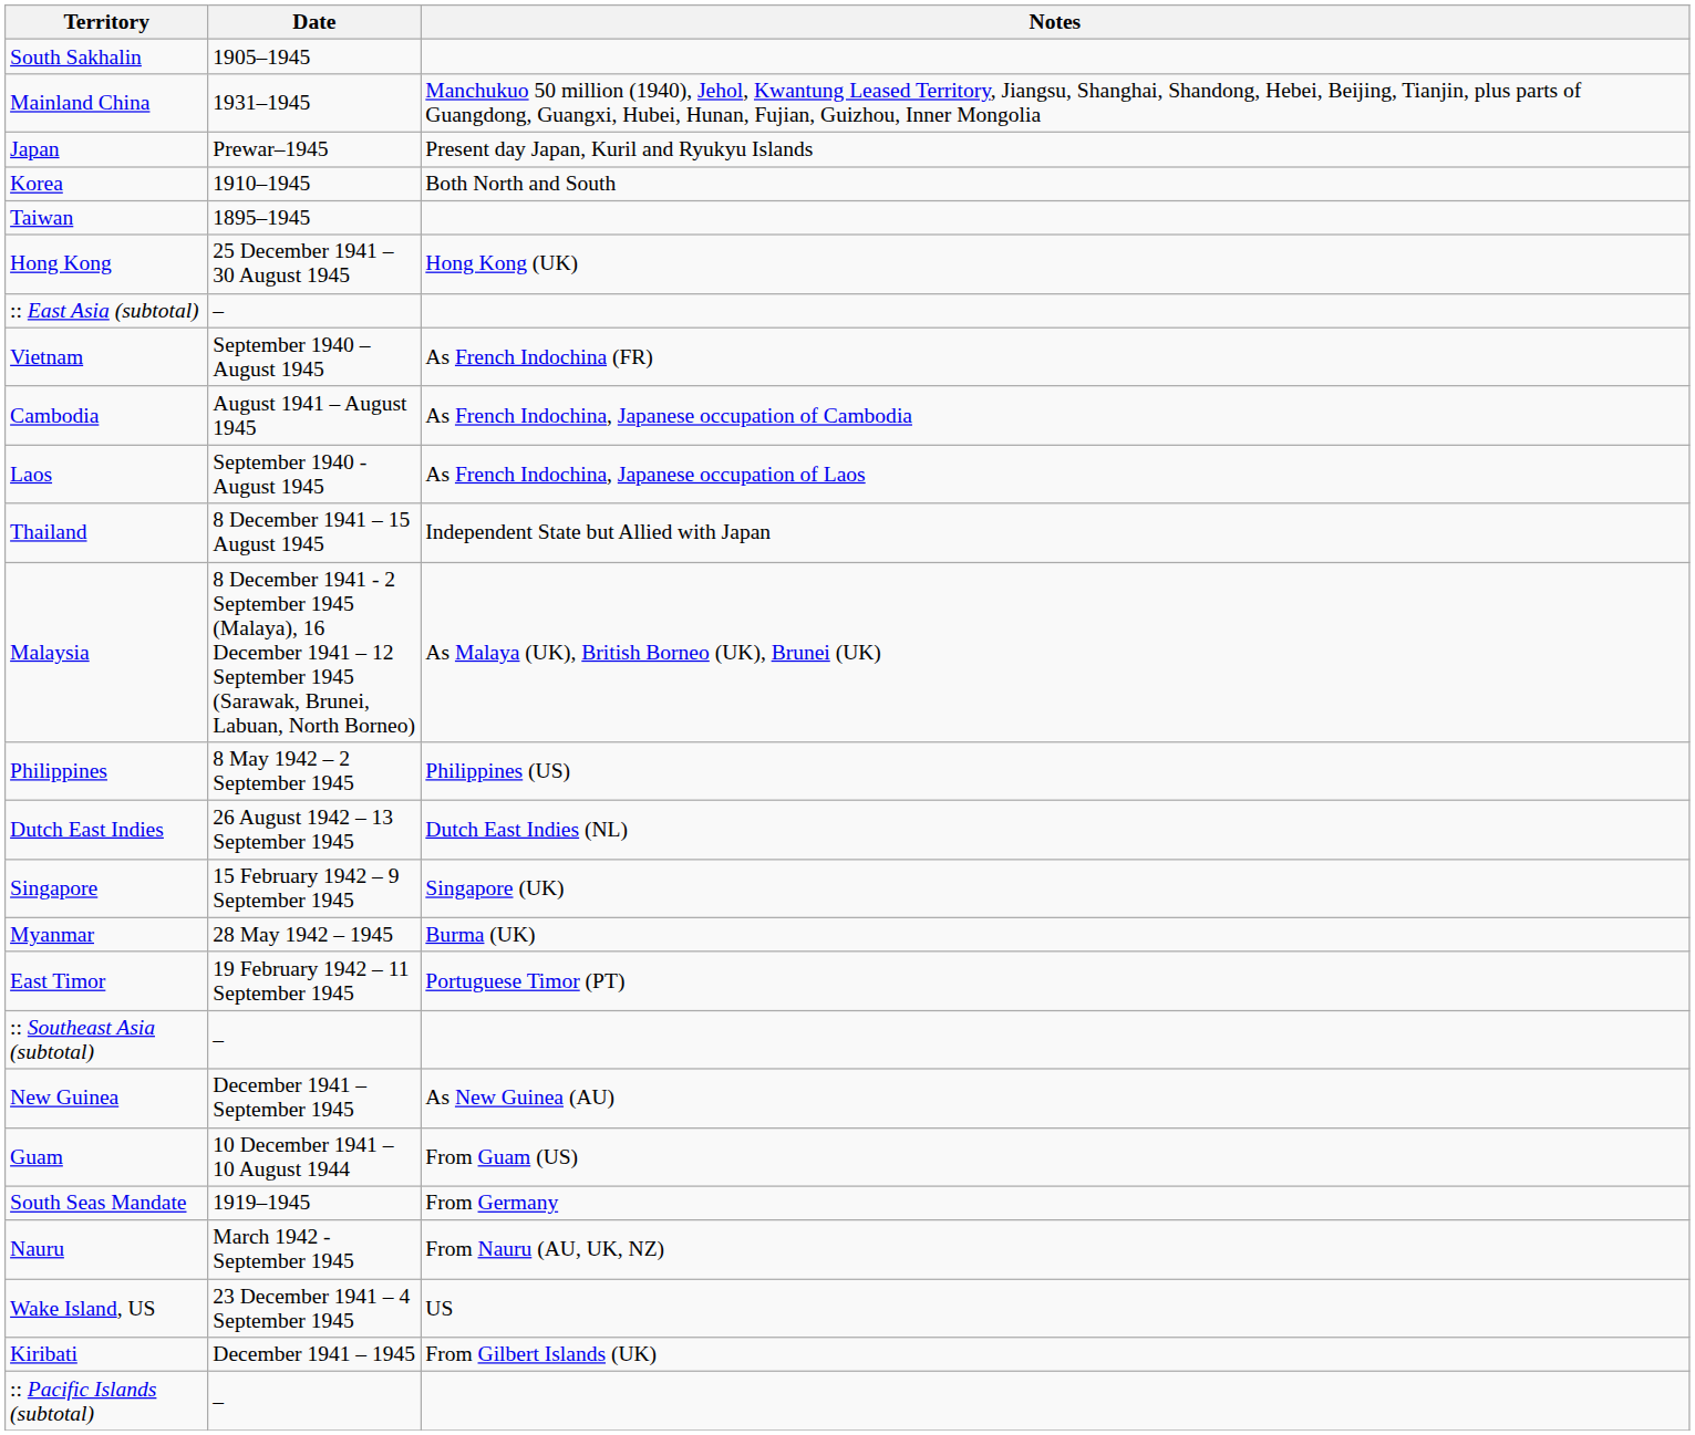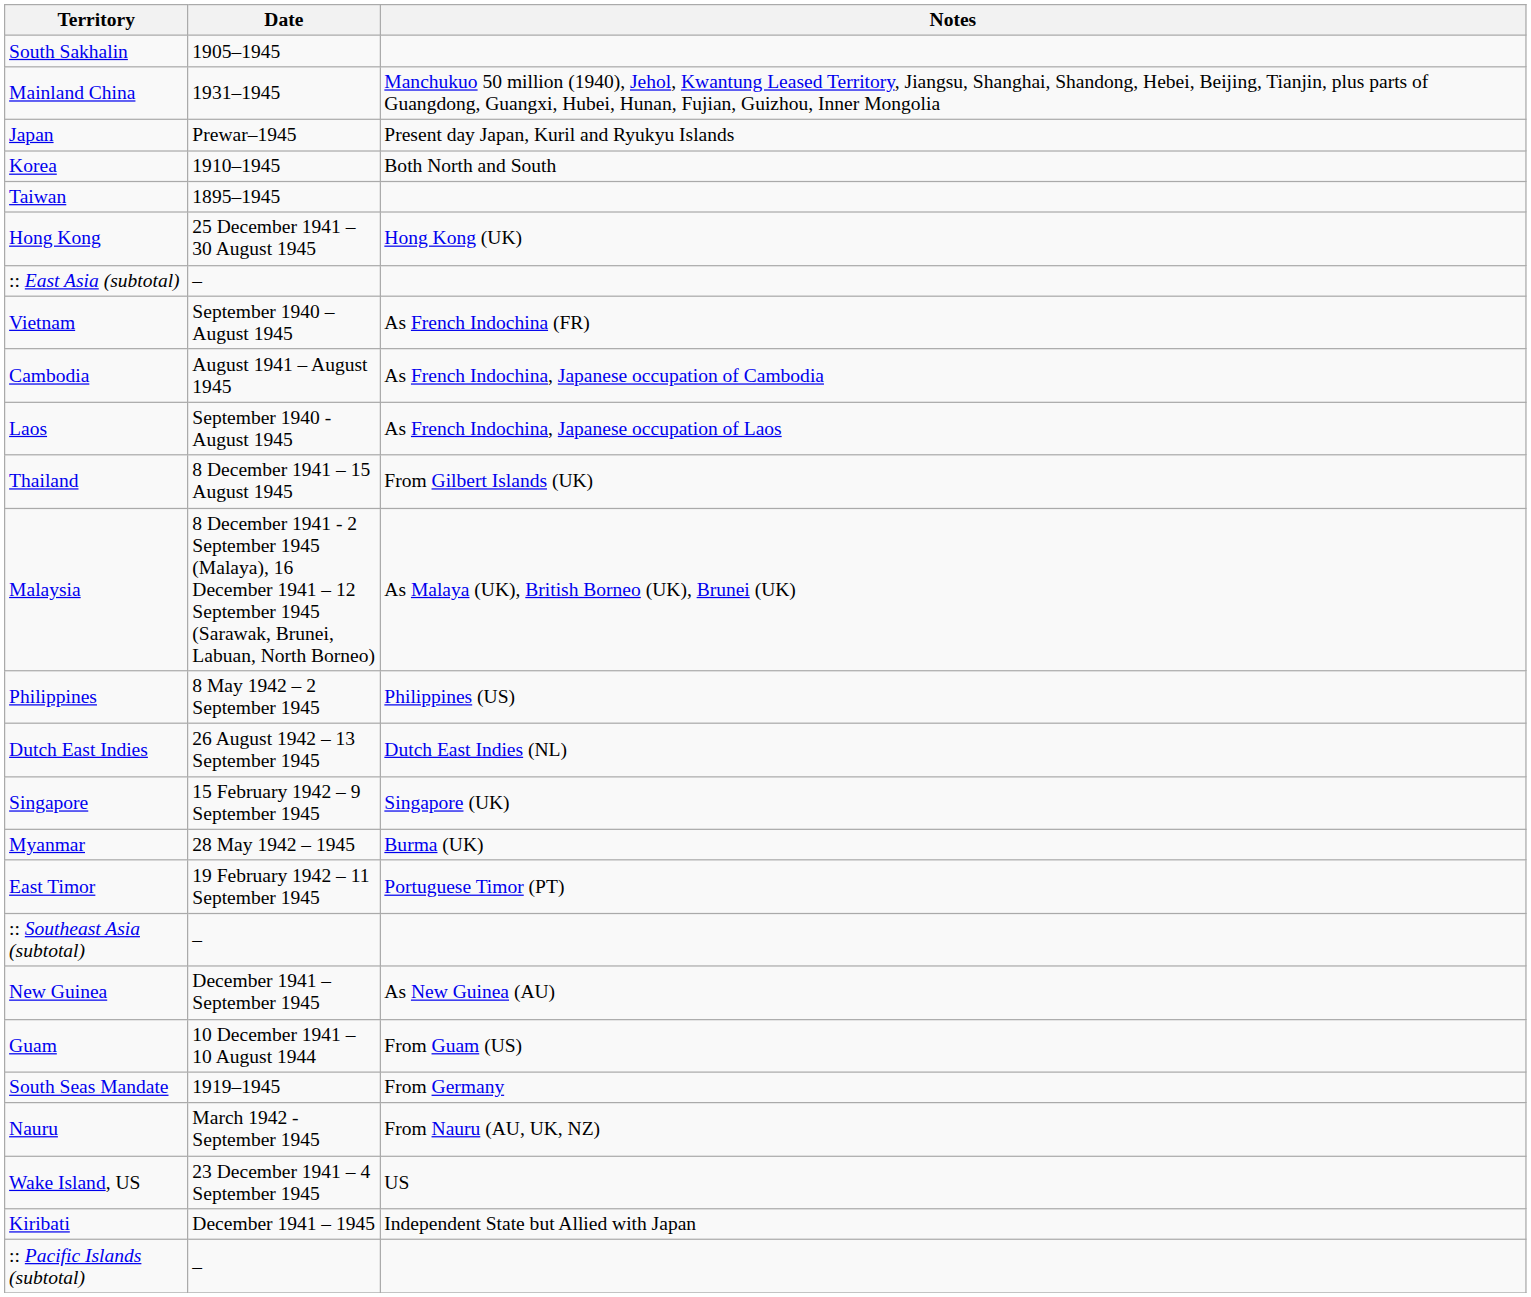Thailand | Notes: Independent State but Allied with Japan -> From Gilbert Islands (UK)
Kiribati | Notes: From Gilbert Islands (UK) -> Independent State but Allied with Japan
